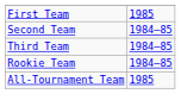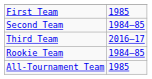Third Team | column 2: 1984–85 -> 2016–17
